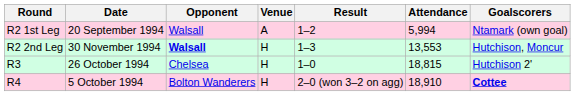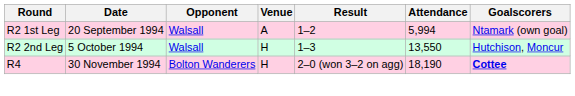R2 2nd Leg | Date: 30 November 1994 -> 5 October 1994
R2 2nd Leg | Opponent: bold -> normal
R2 2nd Leg | Attendance: 13,553 -> 13,550
- row: R3 | 26 October 1994 | Chelsea | H | 1–0 | 18,815 | Hutchison 2'
R4 | Date: 5 October 1994 -> 30 November 1994
R4 | Attendance: 18,910 -> 18,190
